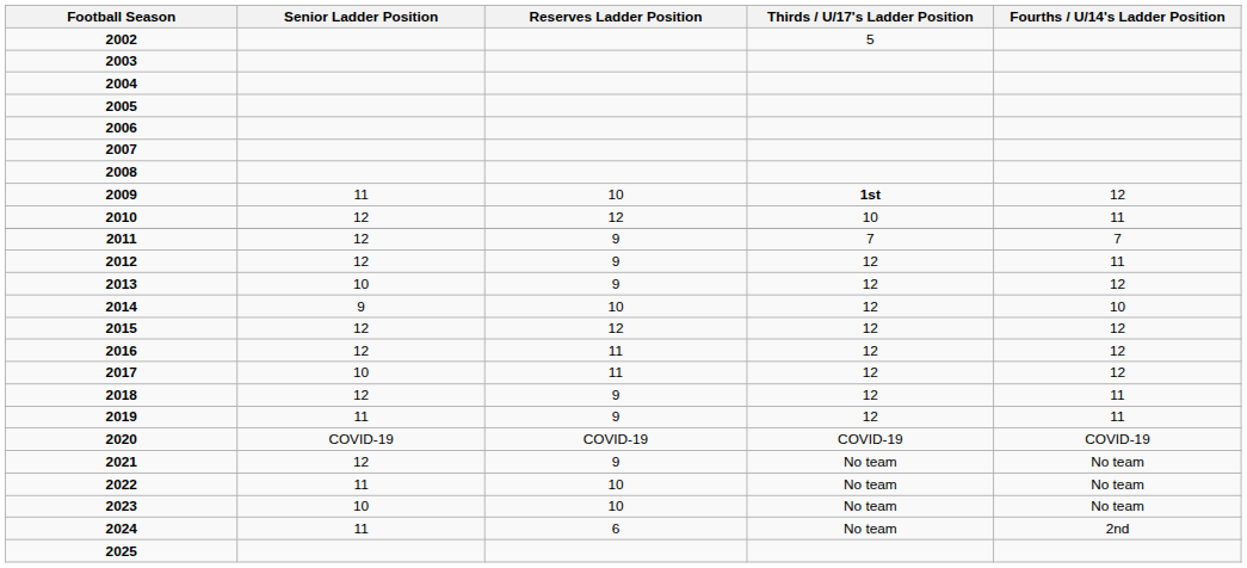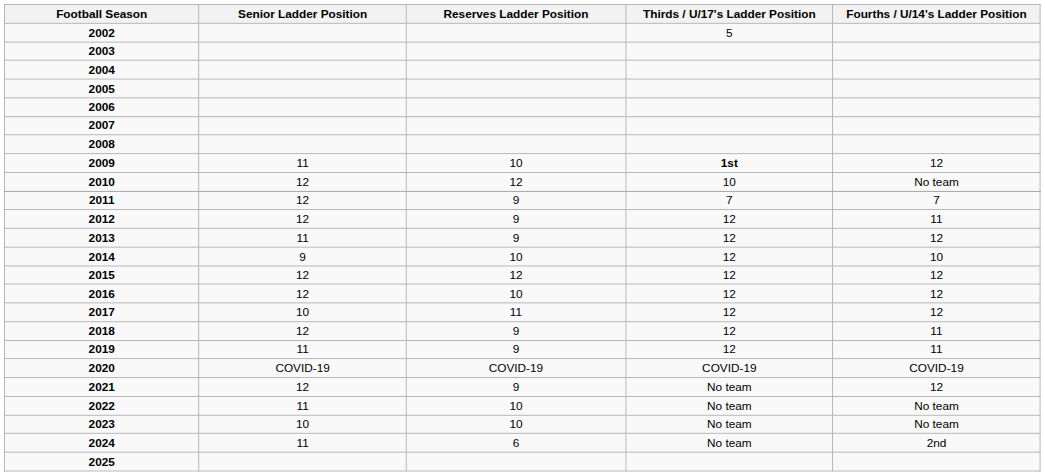2010 | Fourths / U/14's Ladder Position: 11 -> No team
2013 | Senior Ladder Position: 10 -> 11
2016 | Reserves Ladder Position: 11 -> 10
2021 | Fourths / U/14's Ladder Position: No team -> 12
